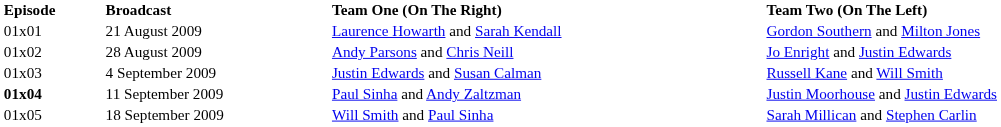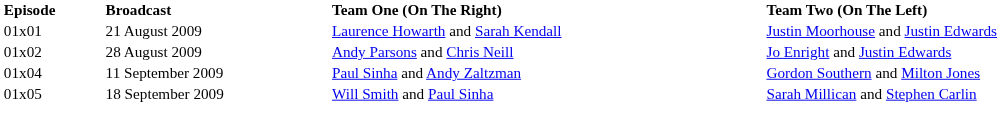21 August 2009 | Team Two (On The Left): Gordon Southern and Milton Jones -> Justin Moorhouse and Justin Edwards
- row: 01x03 | 4 September 2009 | Justin Edwards and Susan Calman | Russell Kane and Will Smith
11 September 2009 | Episode: bold -> normal
11 September 2009 | Team Two (On The Left): Justin Moorhouse and Justin Edwards -> Gordon Southern and Milton Jones
